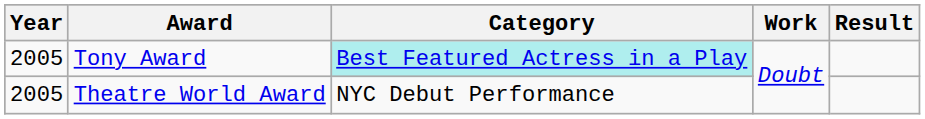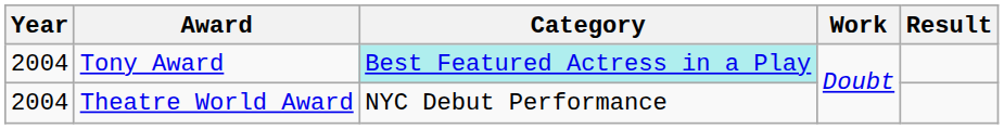Tony Award | Year: 2005 -> 2004
Theatre World Award | Year: 2005 -> 2004
